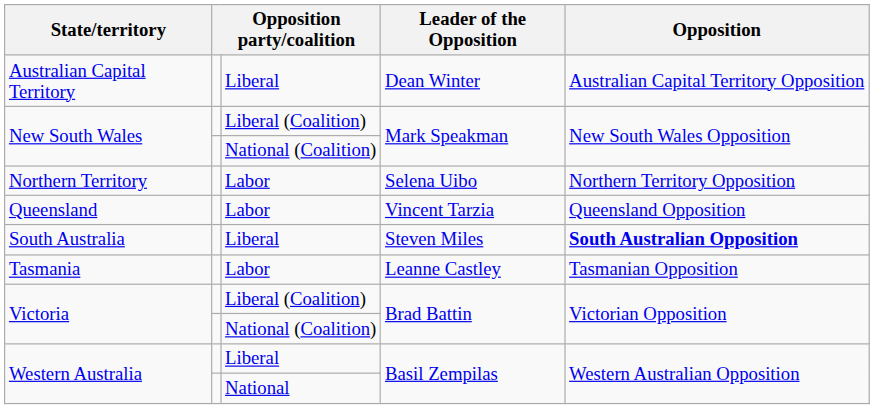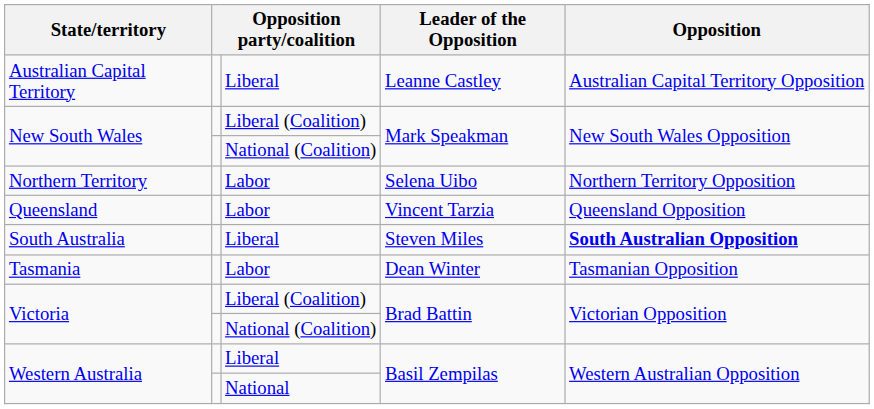Australian Capital Territory | Leader of the Opposition: Dean Winter -> Leanne Castley
Tasmania | Leader of the Opposition: Leanne Castley -> Dean Winter
